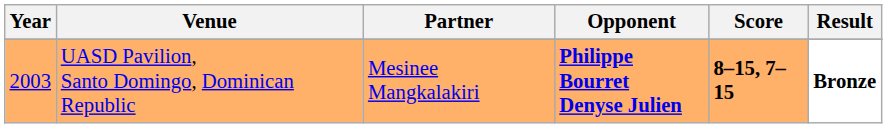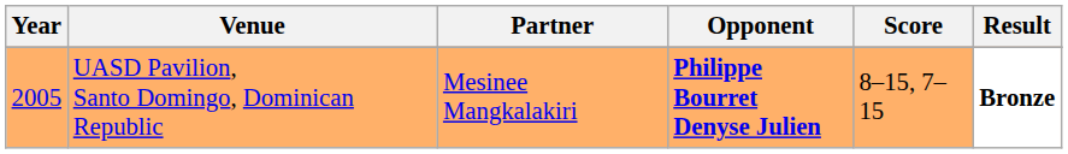UASD Pavilion, Santo Domingo, Dominican Republic | Year: 2003 -> 2005
UASD Pavilion, Santo Domingo, Dominican Republic | Score: bold -> normal
